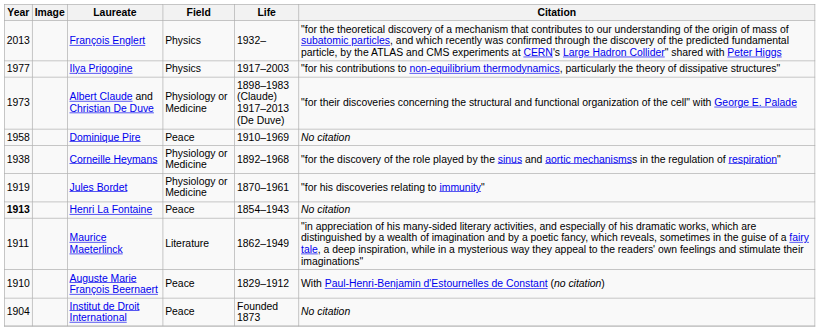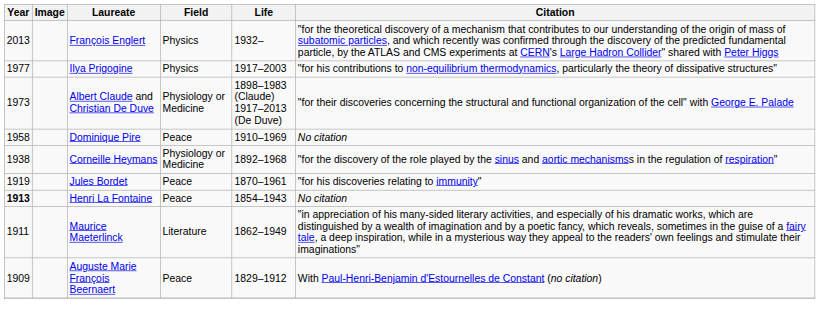Jules Bordet | Field: Physiology or Medicine -> Peace
Auguste Marie François Beernaert | Year: 1910 -> 1909
- row: 1904 | Institut de Droit International | Peace | Founded 1873 | No citation
